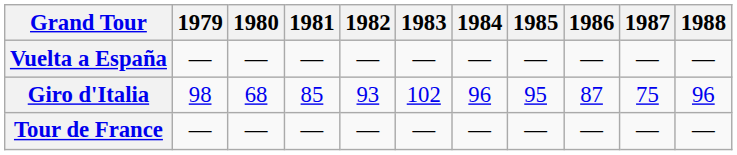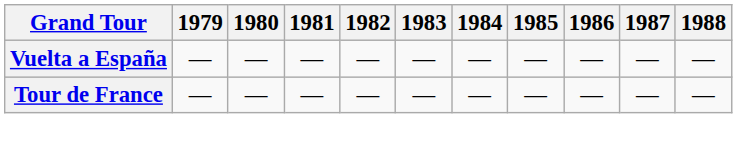- row: Giro d'Italia | 98 | 68 | 85 | 93 | 102 | 96 | 95 | 87 | 75 | 96
